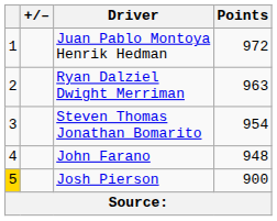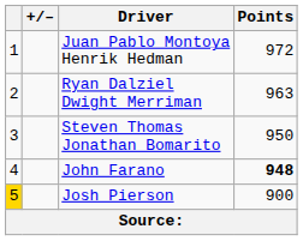Steven Thomas Jonathan Bomarito | Points: 954 -> 950
John Farano | Points: normal -> bold
